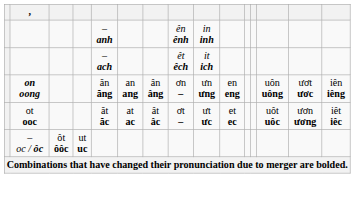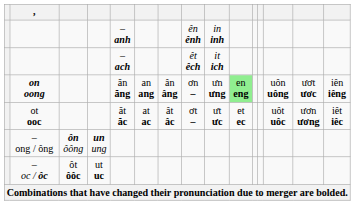on oong | column 10: no background -> lightgreen background
+ row: – ong / ông | ôn ôông | un ung
